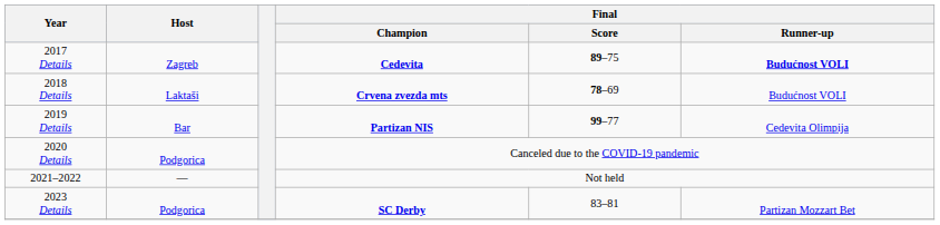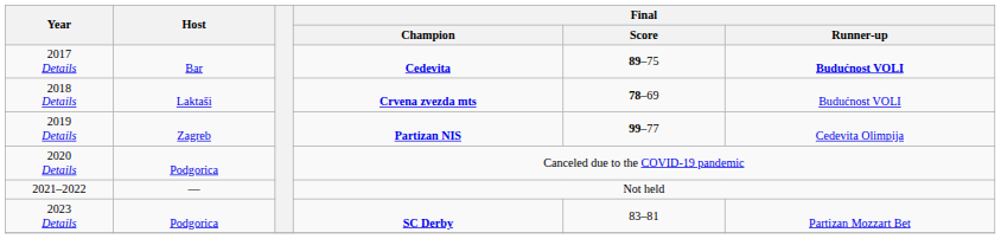2017 Details | Host: Zagreb -> Bar
2019 Details | Host: Bar -> Zagreb
